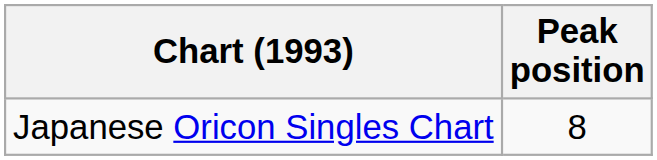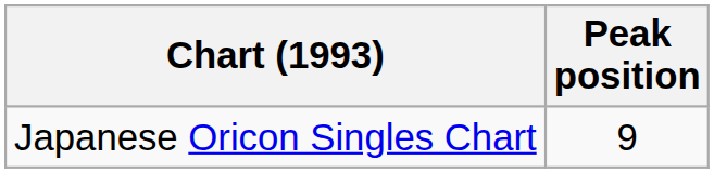Japanese Oricon Singles Chart | Peak position: 8 -> 9
